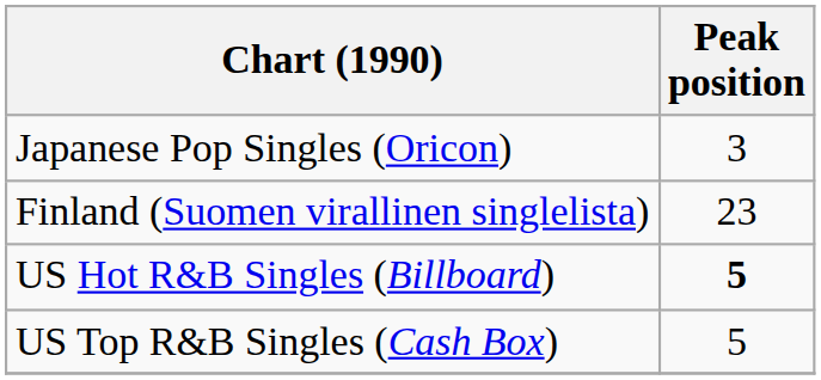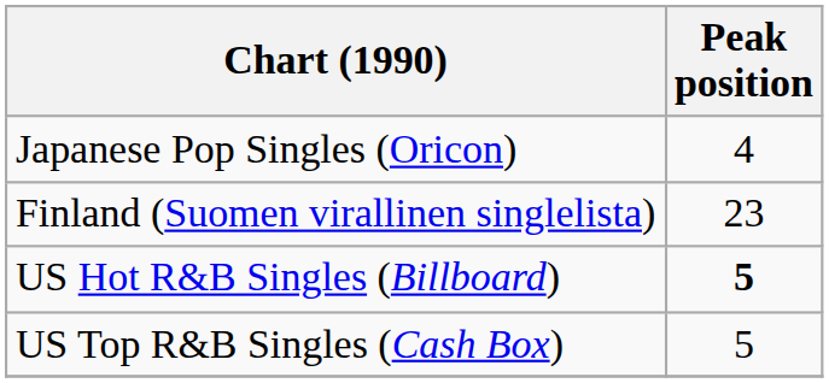Japanese Pop Singles (Oricon) | Peak position: 3 -> 4
